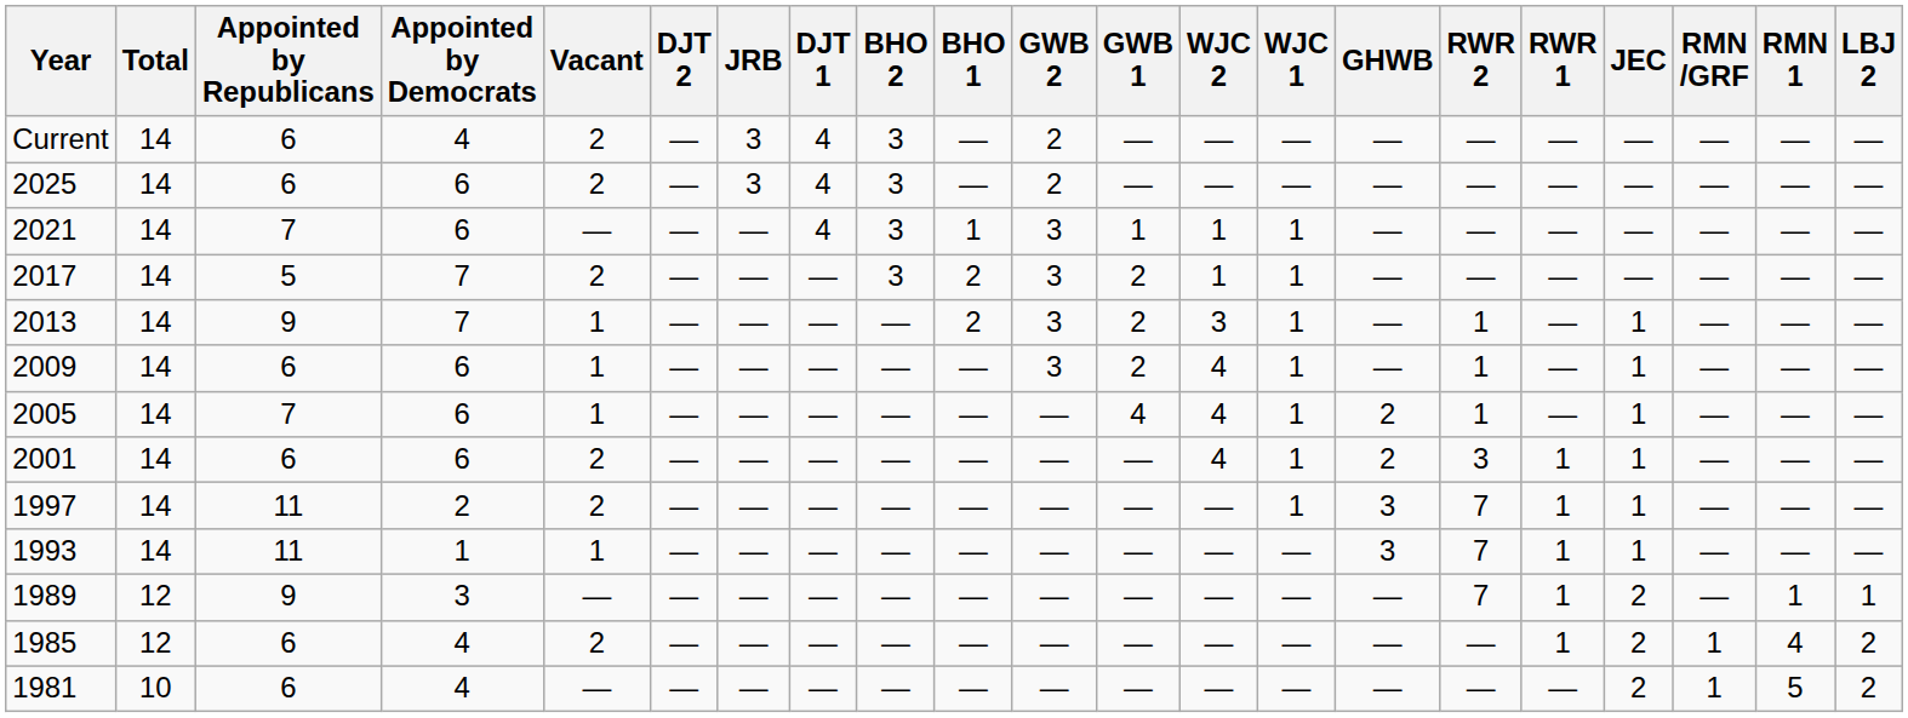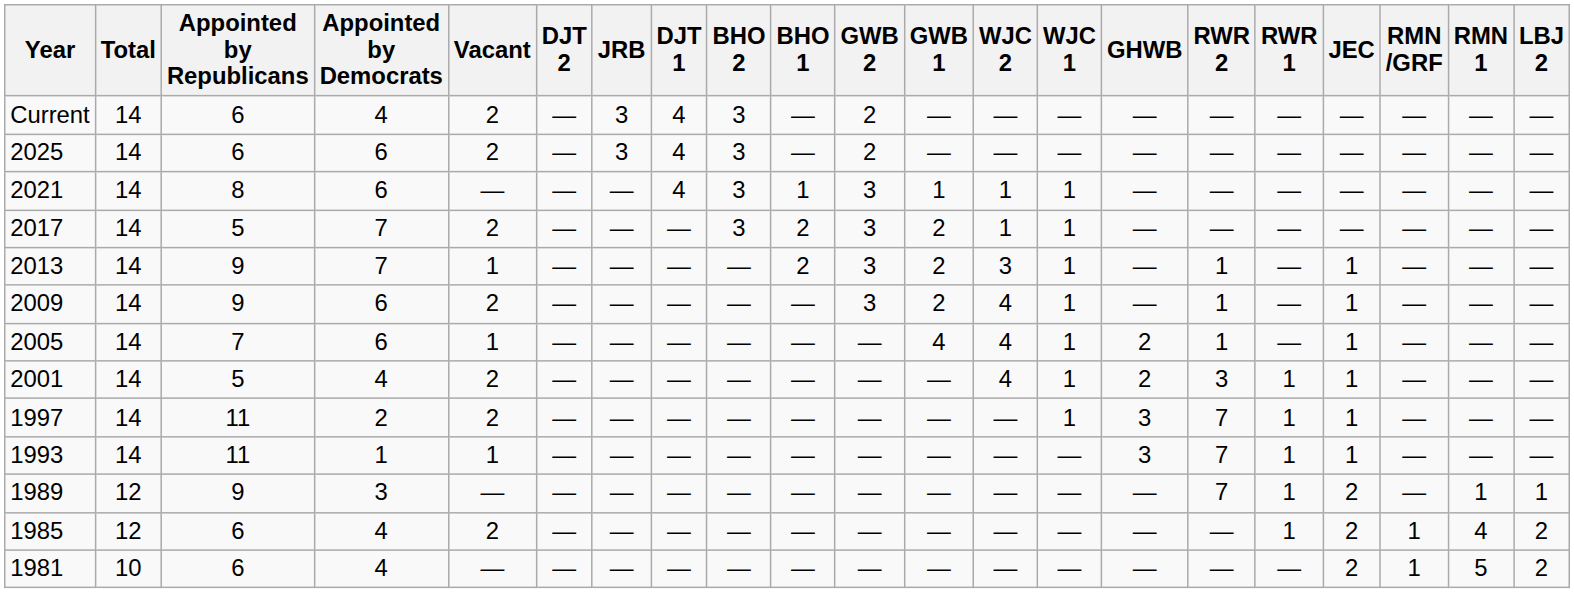2021 | Appointed by Republicans: 7 -> 8
2009 | Appointed by Republicans: 6 -> 9
2009 | Vacant: 1 -> 2
2001 | Appointed by Republicans: 6 -> 5
2001 | Appointed by Democrats: 6 -> 4
